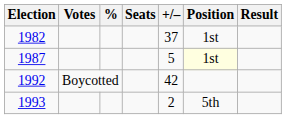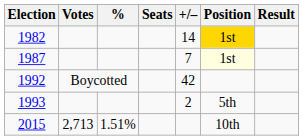1982 | +/–: 37 -> 14
1982 | Position: no background -> gold background
1987 | +/–: 5 -> 7
+ row: 2015 | 2,713 | 1.51% | 10th
